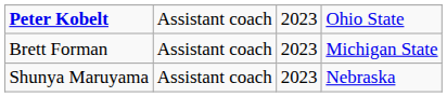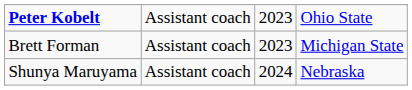Shunya Maruyama | column 3: 2023 -> 2024
